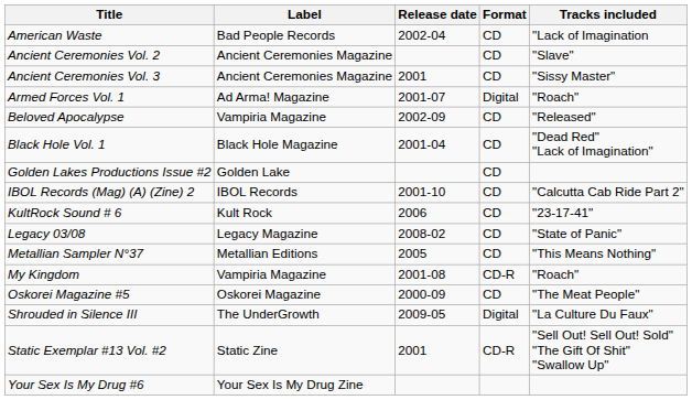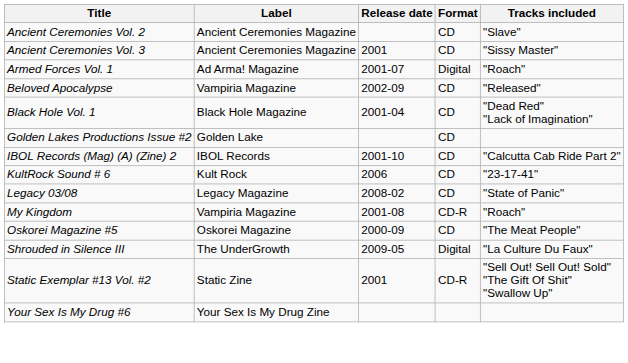- row: American Waste | Bad People Records | 2002-04 | CD | "Lack of Imagination
- row: Metallian Sampler N°37 | Metallian Editions | 2005 | CD | "This Means Nothing"
